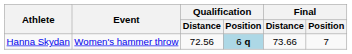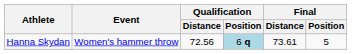Hanna Skydan | Final / Distance: 73.66 -> 73.61
Hanna Skydan | Final / Position: 7 -> 5
